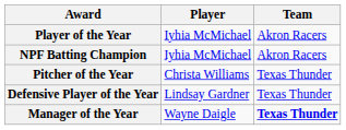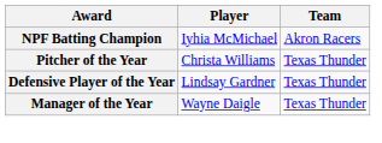- row: Player of the Year | Iyhia McMichael | Akron Racers
Manager of the Year | Team: bold -> normal
